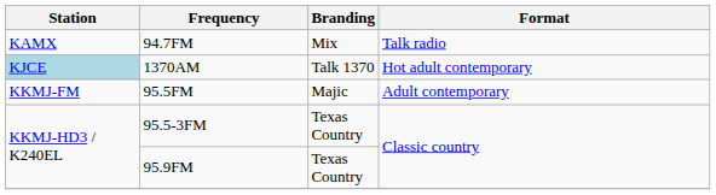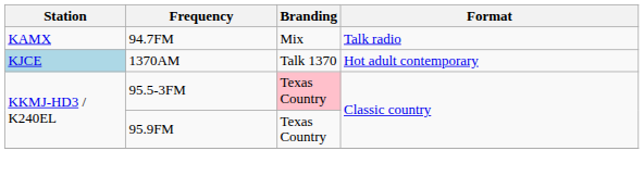- row: KKMJ-FM | 95.5FM | Majic | Adult contemporary
95.5-3FM | Branding: no background -> pink background
